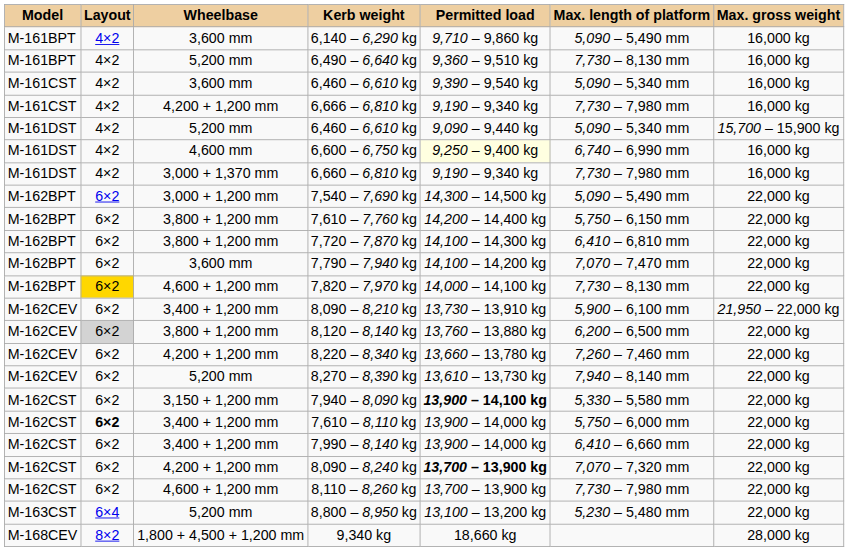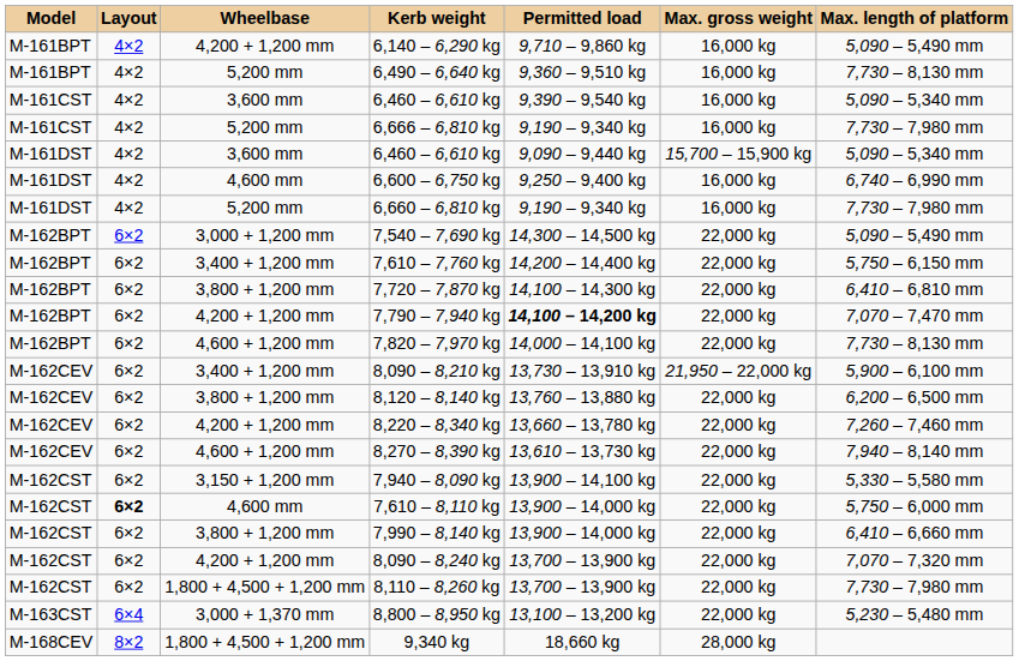columns swapped: Max. gross weight <-> Max. length of platform
6,140 – 6,290 kg | Wheelbase: 3,600 mm -> 4,200 + 1,200 mm
6,666 – 6,810 kg | Wheelbase: 4,200 + 1,200 mm -> 5,200 mm
M-161DST / 6,460 – 6,610 kg | Wheelbase: 5,200 mm -> 3,600 mm
6,600 – 6,750 kg | Permitted load: lightyellow background -> no background
6,660 – 6,810 kg | Wheelbase: 3,000 + 1,370 mm -> 5,200 mm
7,610 – 7,760 kg | Wheelbase: 3,800 + 1,200 mm -> 3,400 + 1,200 mm
7,790 – 7,940 kg | Wheelbase: 3,600 mm -> 4,200 + 1,200 mm
7,790 – 7,940 kg | Permitted load: normal -> bold
7,820 – 7,970 kg | Layout: gold background -> no background
8,120 – 8,140 kg | Layout: lightgrey background -> no background
8,270 – 8,390 kg | Wheelbase: 5,200 mm -> 4,600 + 1,200 mm
7,940 – 8,090 kg | Permitted load: bold -> normal
7,610 – 8,110 kg | Wheelbase: 3,400 + 1,200 mm -> 4,600 mm
7,990 – 8,140 kg | Wheelbase: 3,400 + 1,200 mm -> 3,800 + 1,200 mm
8,090 – 8,240 kg | Permitted load: bold -> normal
8,110 – 8,260 kg | Wheelbase: 4,600 + 1,200 mm -> 1,800 + 4,500 + 1,200 mm
8,800 – 8,950 kg | Wheelbase: 5,200 mm -> 3,000 + 1,370 mm
